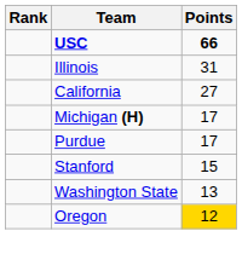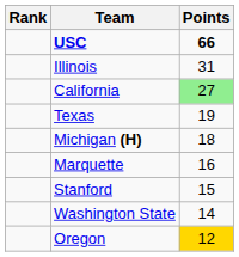California | Points: no background -> lightgreen background
+ row: Texas | 19
Michigan (H) | Points: 17 -> 18
- row: Purdue | 17
+ row: Marquette | 16
Washington State | Points: 13 -> 14
